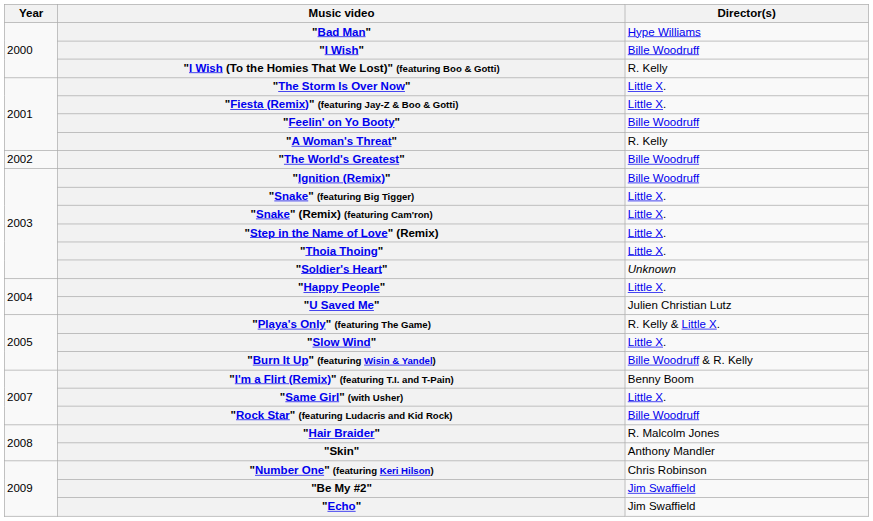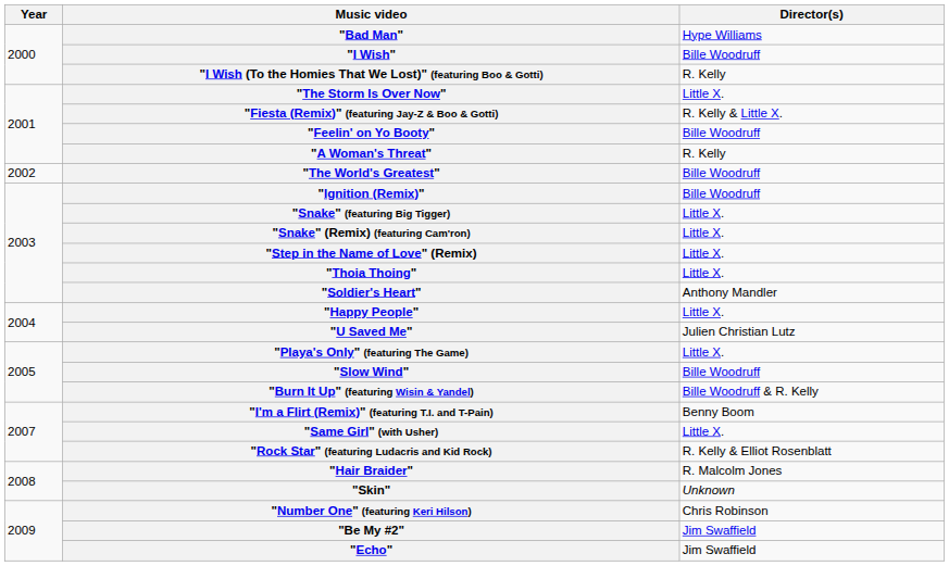"Fiesta (Remix)" (featuring Jay-Z & Boo & Gotti) | Director(s): Little X. -> R. Kelly & Little X.
"Soldier's Heart" | Director(s): Unknown -> Anthony Mandler
"Playa's Only" (featuring The Game) | Director(s): R. Kelly & Little X. -> Little X.
"Slow Wind" | Director(s): Little X. -> Bille Woodruff
"Rock Star" (featuring Ludacris and Kid Rock) | Director(s): Bille Woodruff -> R. Kelly & Elliot Rosenblatt
"Skin" | Director(s): Anthony Mandler -> Unknown
